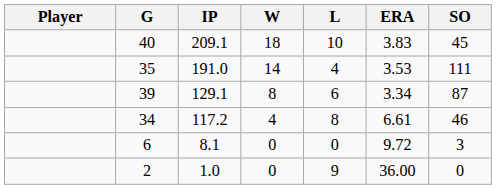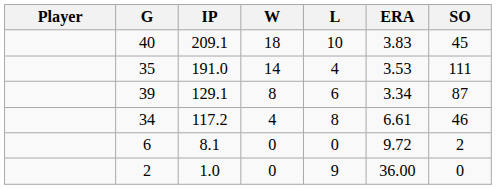8.1 | SO: 3 -> 2
